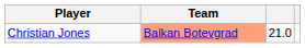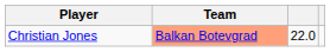Christian Jones | column 3: 21.0 -> 22.0
